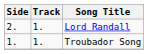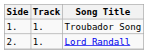rows swapped: Troubador Song <-> Lord Randall
